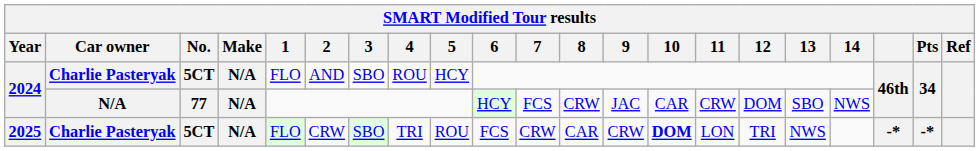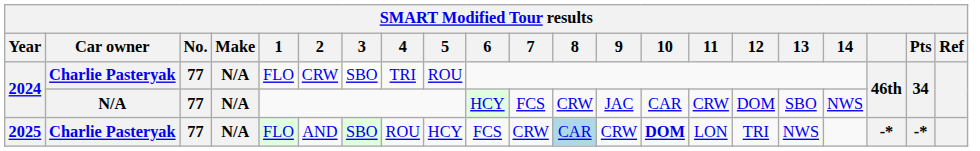2024 / Charlie Pasteryak | No.: 5CT -> 77
2024 / Charlie Pasteryak | 2: AND -> CRW
2024 / Charlie Pasteryak | 4: ROU -> TRI
2024 / Charlie Pasteryak | 5: HCY -> ROU
2025 | No.: 5CT -> 77
2025 | 2: CRW -> AND
2025 | 4: TRI -> ROU
2025 | 5: ROU -> HCY
2025 | 8: no background -> lightblue background
